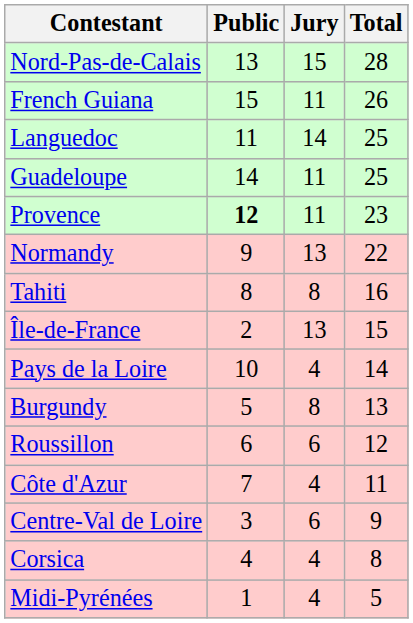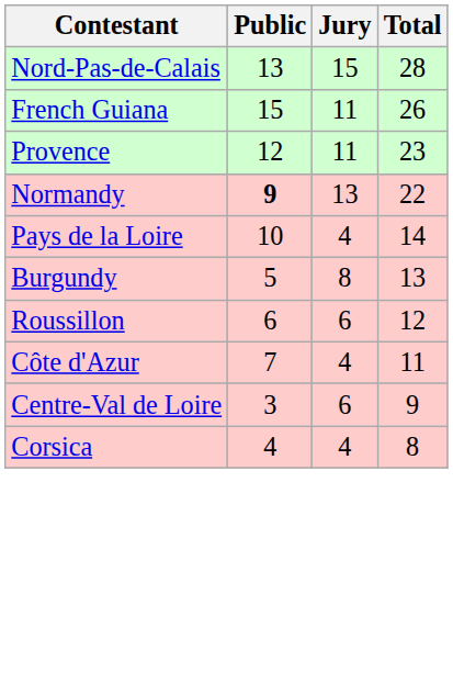- row: Languedoc | 11 | 14 | 25
- row: Guadeloupe | 14 | 11 | 25
Provence | Public: bold -> normal
Normandy | Public: normal -> bold
- row: Tahiti | 8 | 8 | 16
- row: Île-de-France | 2 | 13 | 15
- row: Midi-Pyrénées | 1 | 4 | 5
